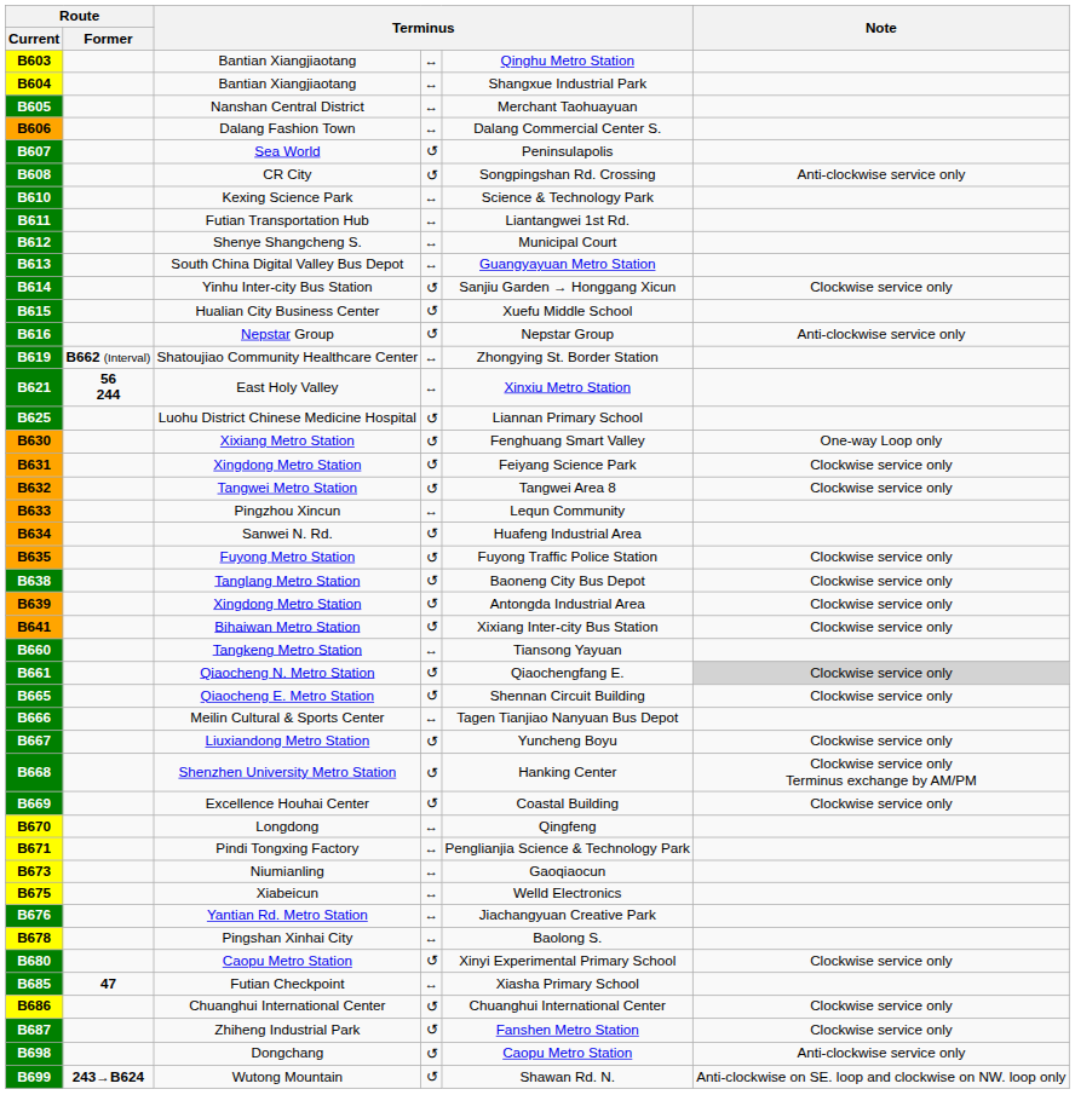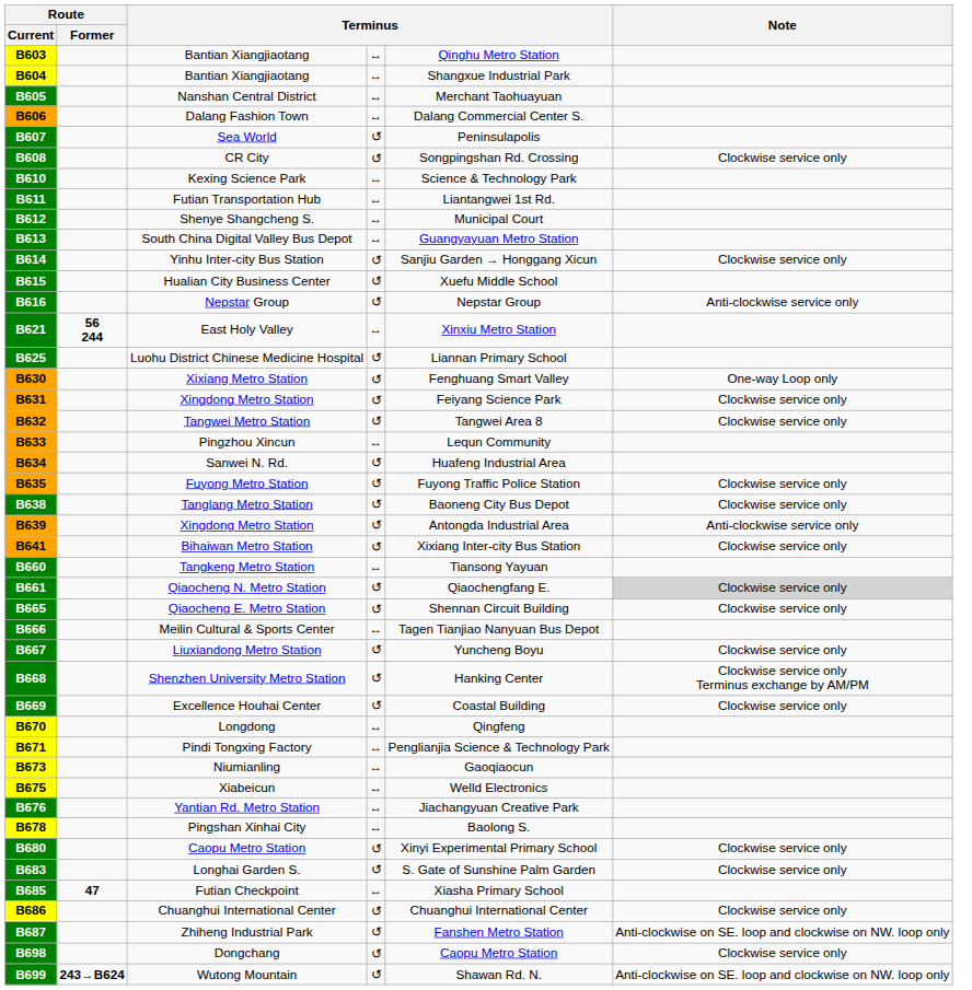CR City | Note: Anti-clockwise service only -> Clockwise service only
- row: B619 | B662 (Interval) | Shatoujiao Community Healthcare Center | ↔ | Zhongying St. Border Station
B639 / Xingdong Metro Station | Note: Clockwise service only -> Anti-clockwise service only
+ row: B683 | Longhai Garden S. | ↺ | S. Gate of Sunshine Palm Garden | Clockwise service only
Zhiheng Industrial Park | Note: Clockwise service only -> Anti-clockwise on SE. loop and clockwise on NW. loop only
Dongchang | Note: Anti-clockwise service only -> Clockwise service only
